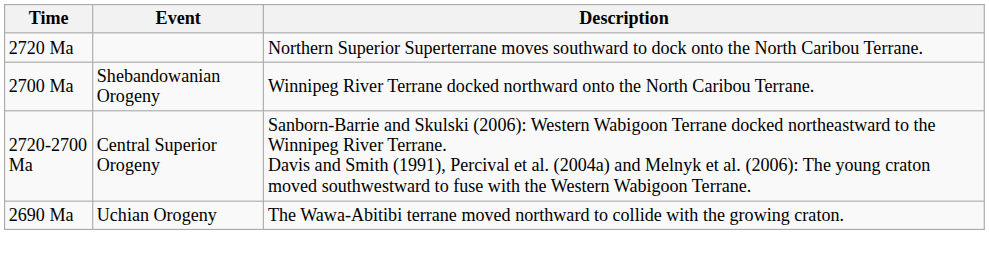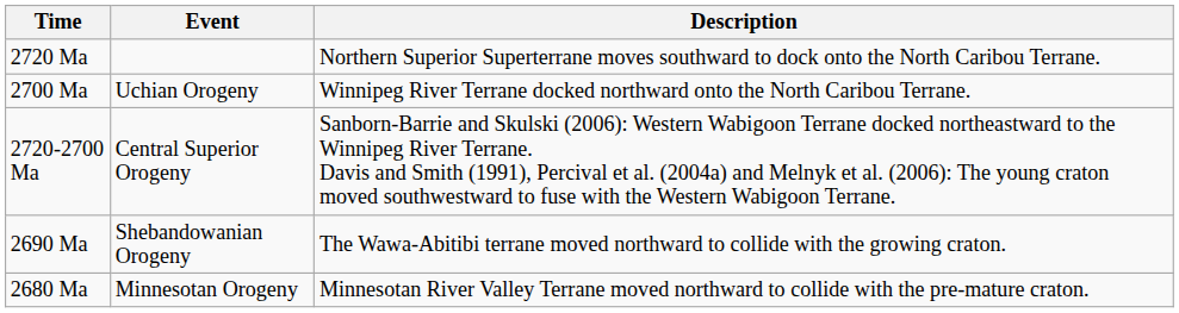2700 Ma | Event: Shebandowanian Orogeny -> Uchian Orogeny
2690 Ma | Event: Uchian Orogeny -> Shebandowanian Orogeny
+ row: 2680 Ma | Minnesotan Orogeny | Minnesotan River Valley Terrane moved northward to collide with the pre-mature craton.
